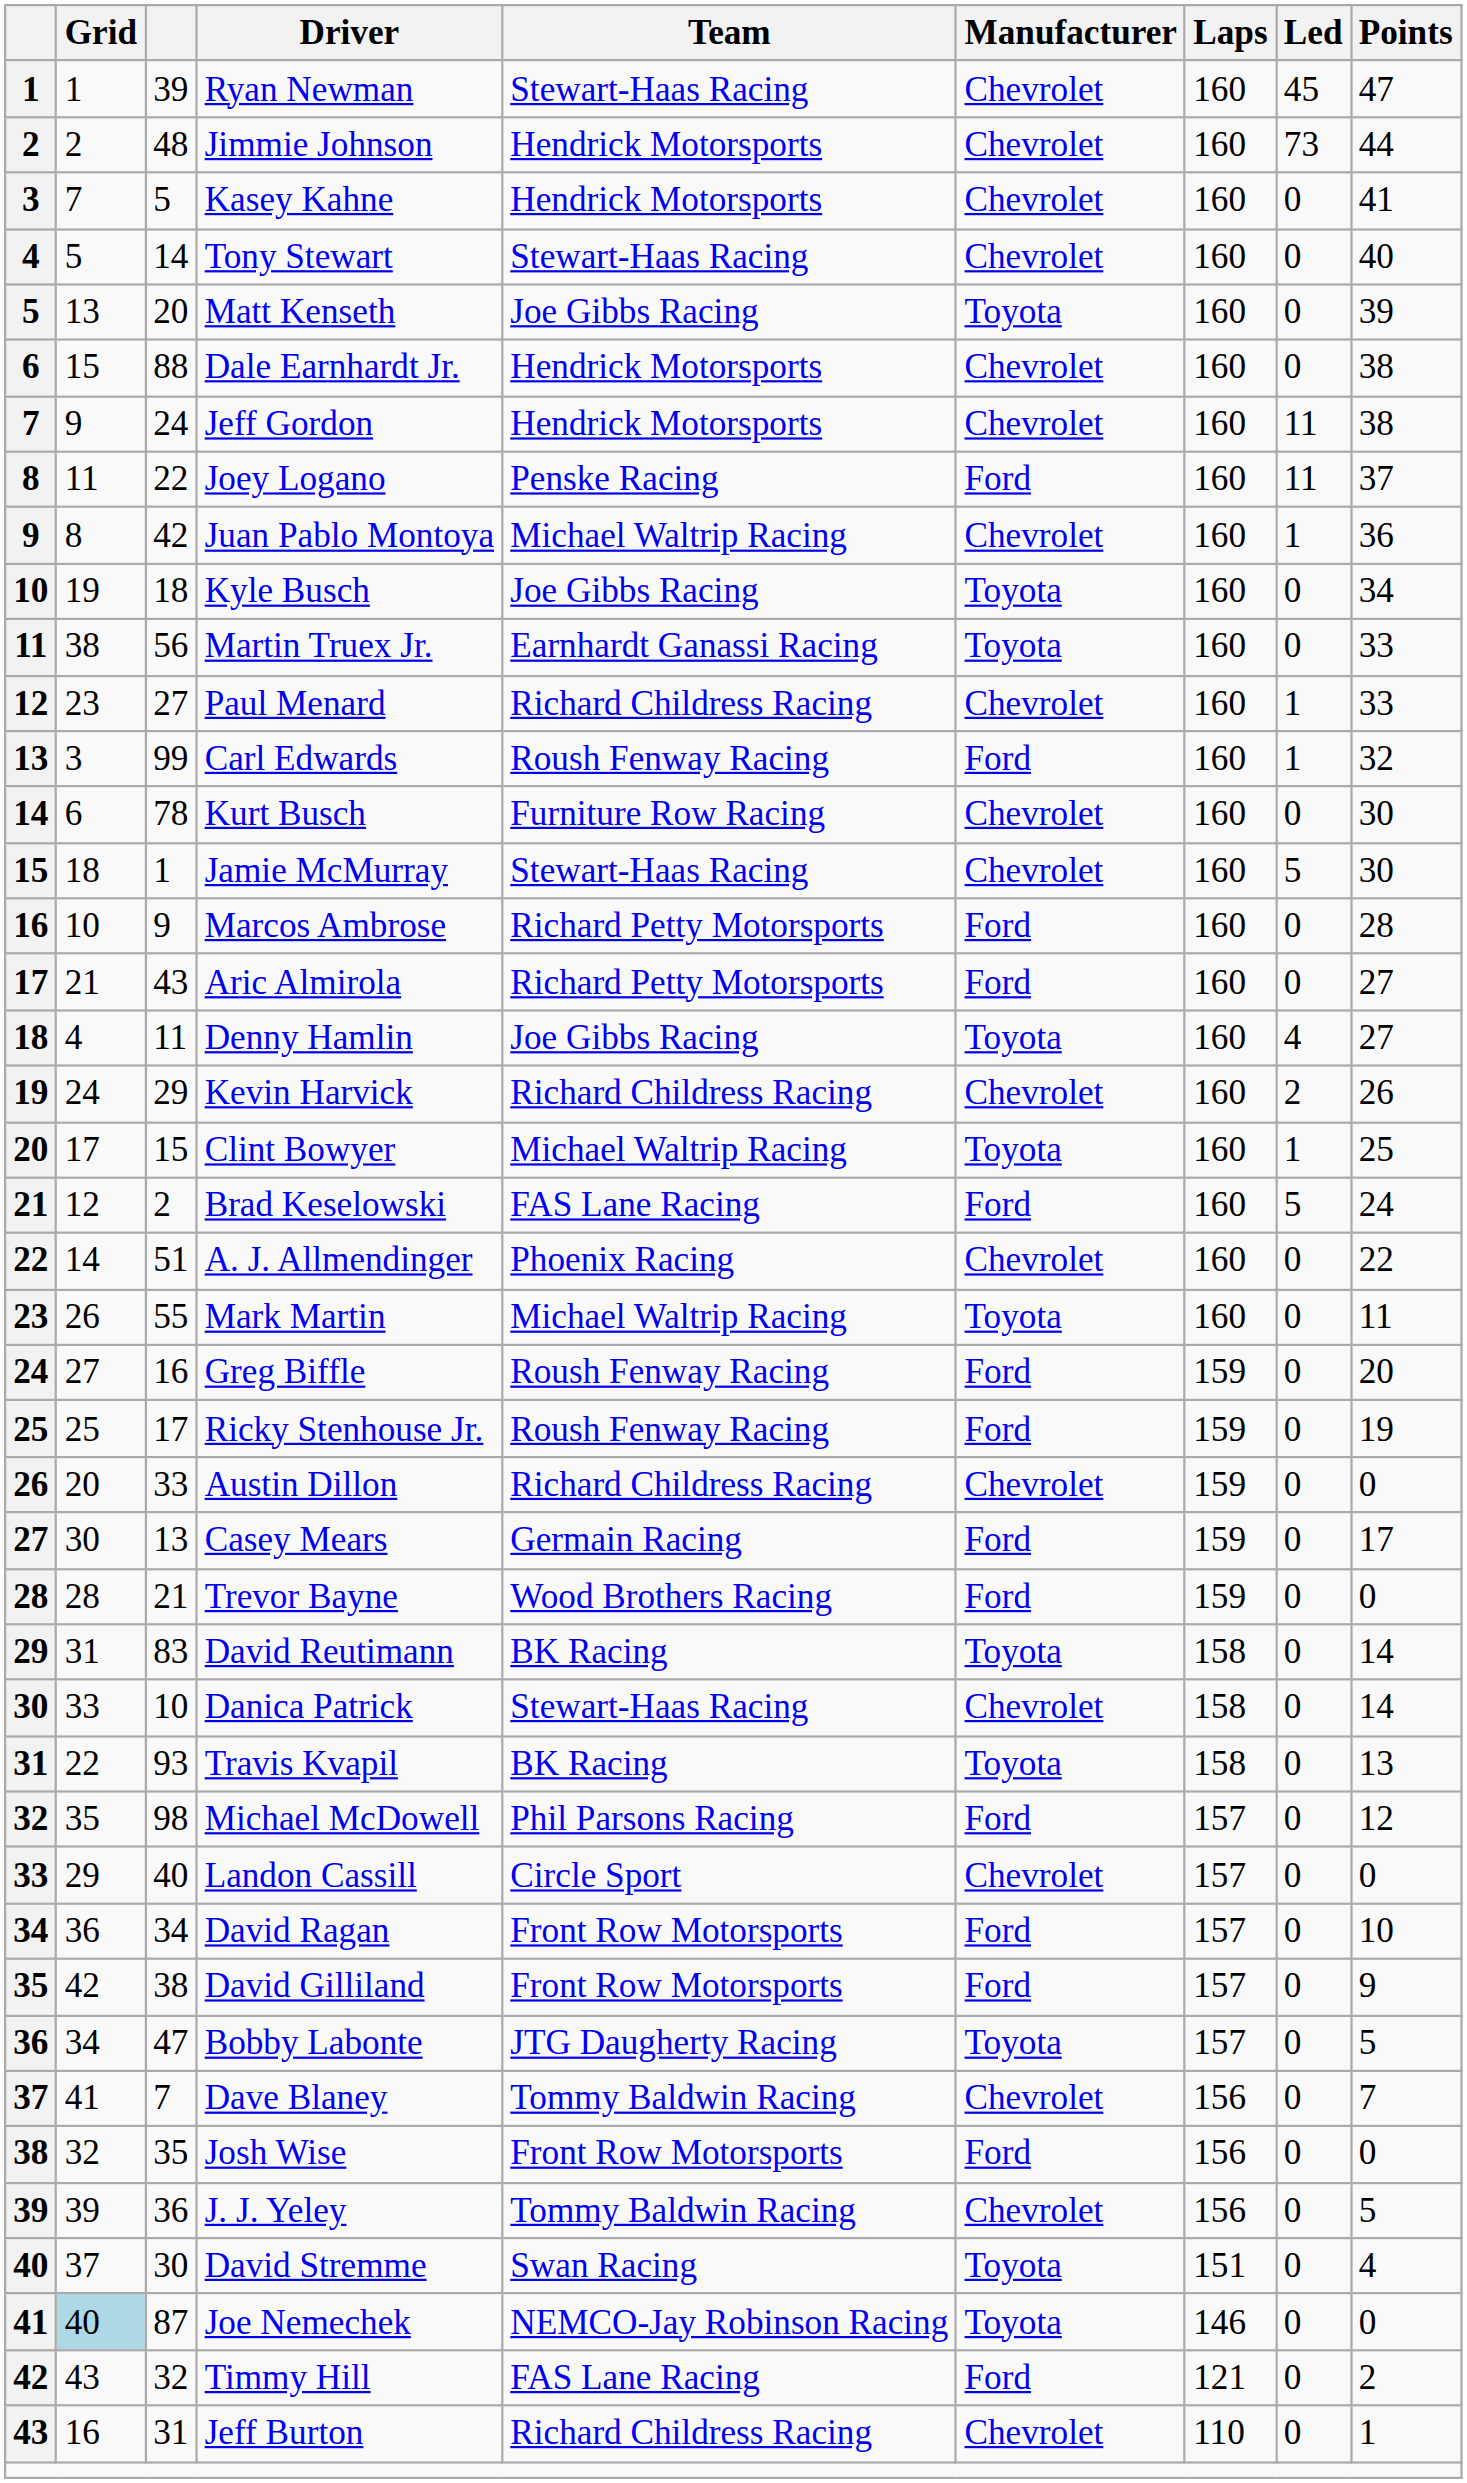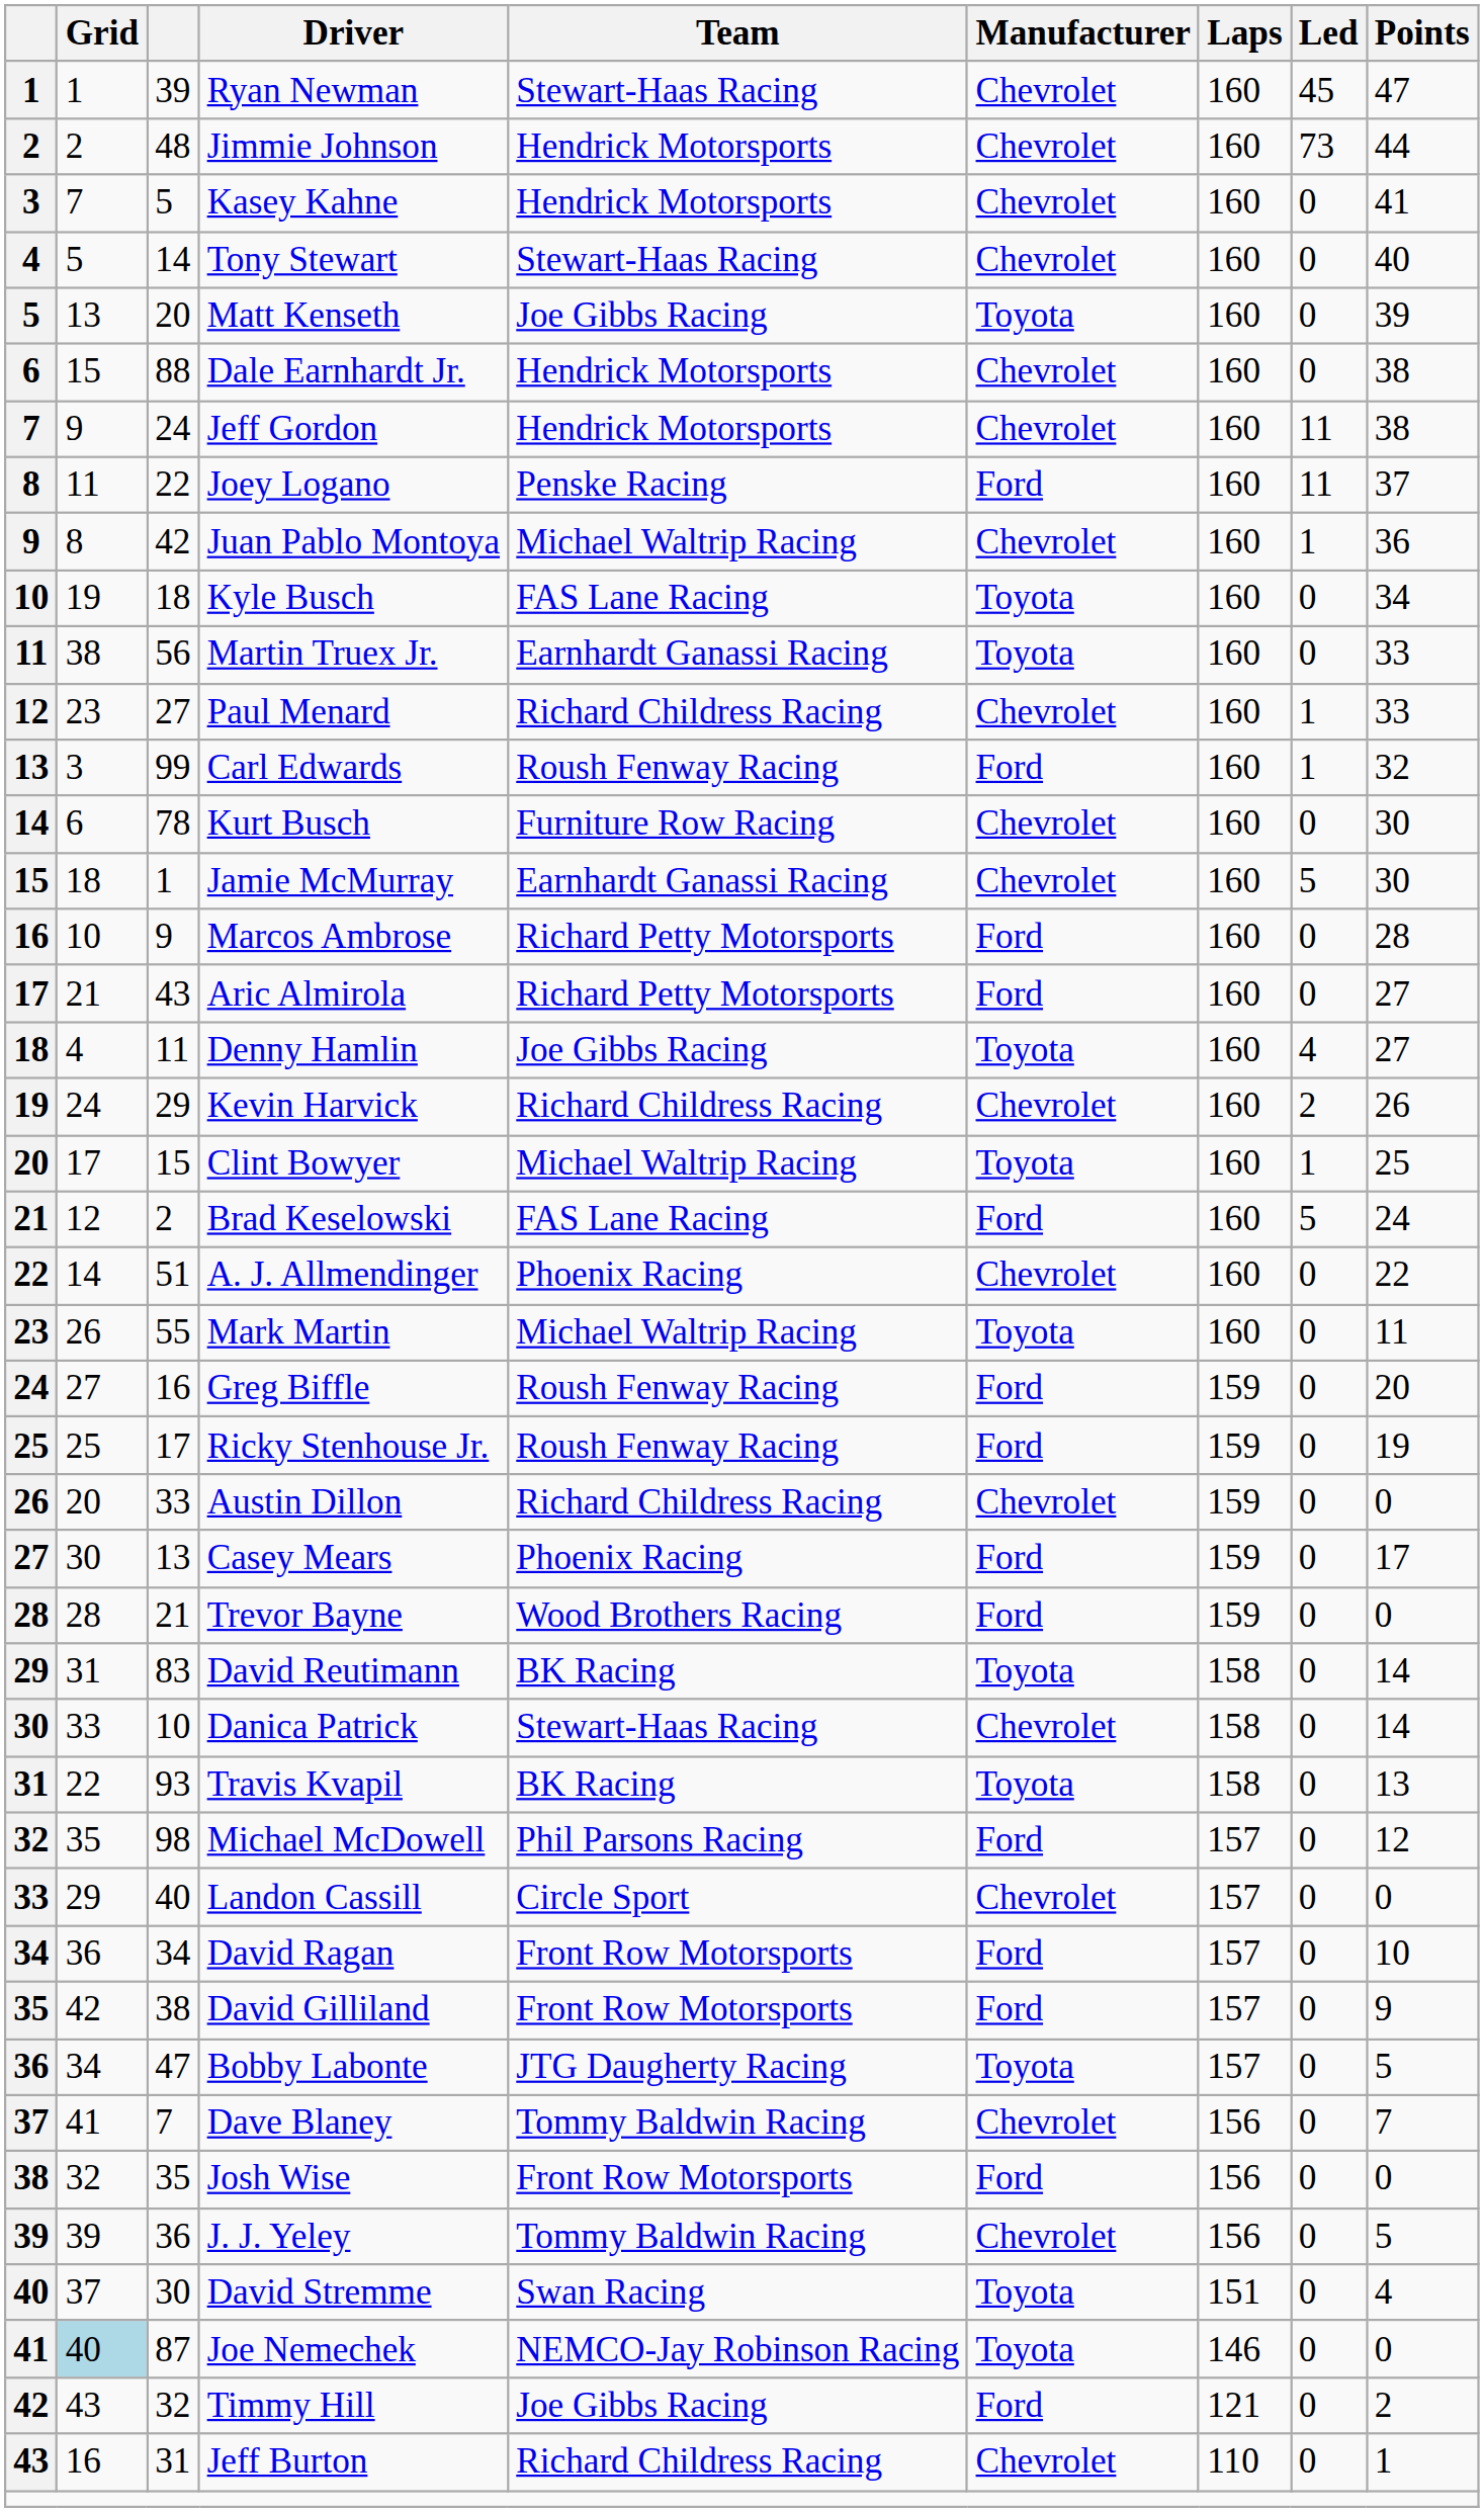Kyle Busch | Team: Joe Gibbs Racing -> FAS Lane Racing
Jamie McMurray | Team: Stewart-Haas Racing -> Earnhardt Ganassi Racing
Casey Mears | Team: Germain Racing -> Phoenix Racing
Timmy Hill | Team: FAS Lane Racing -> Joe Gibbs Racing
